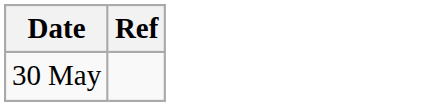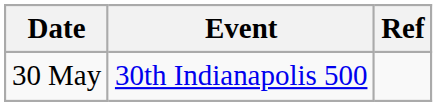+ column: Event | 30th Indianapolis 500
